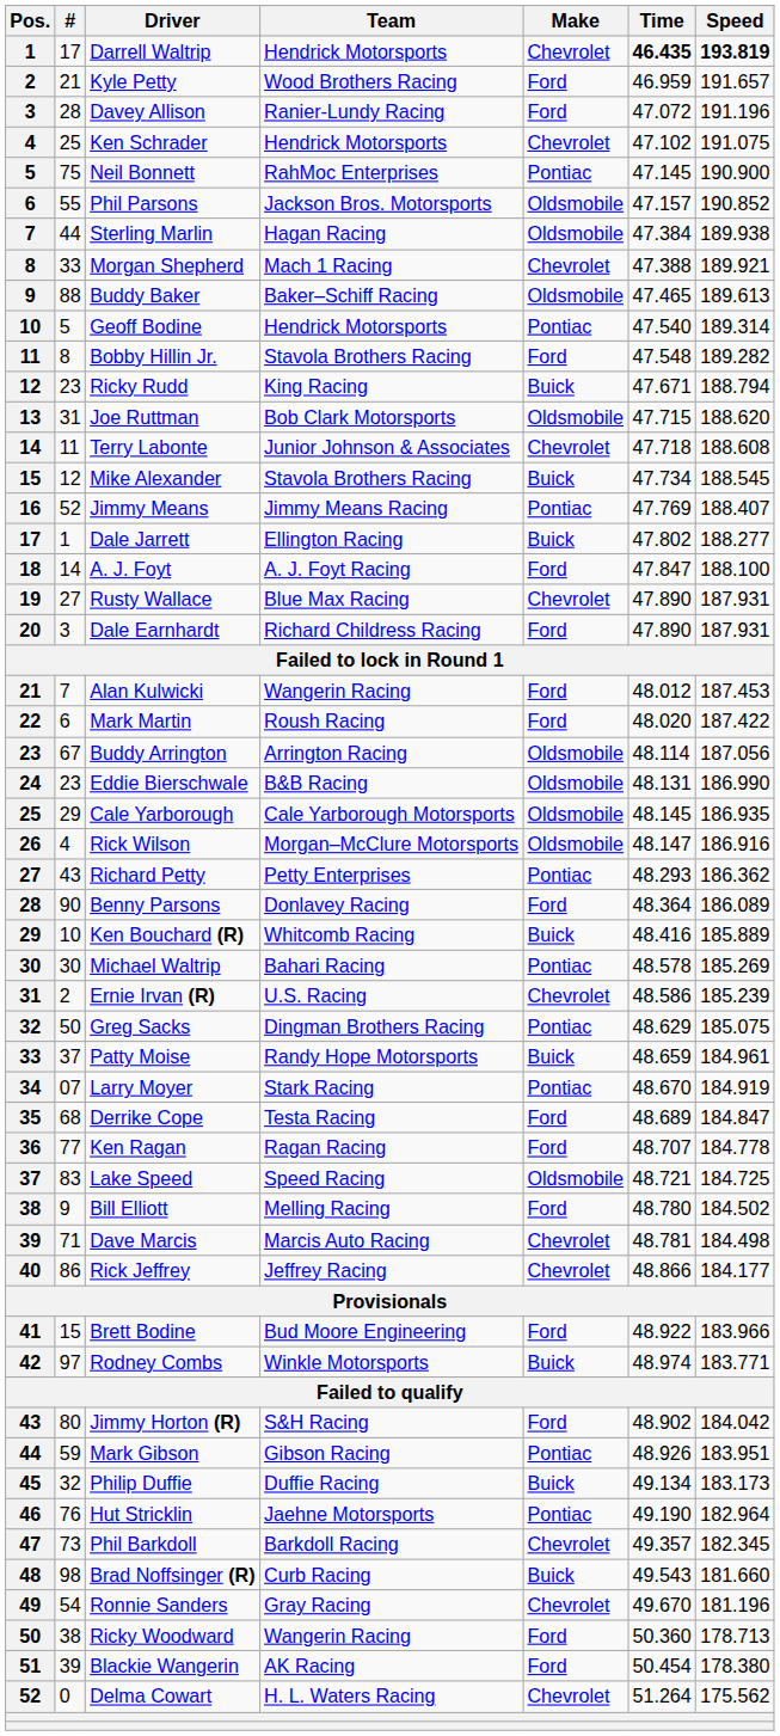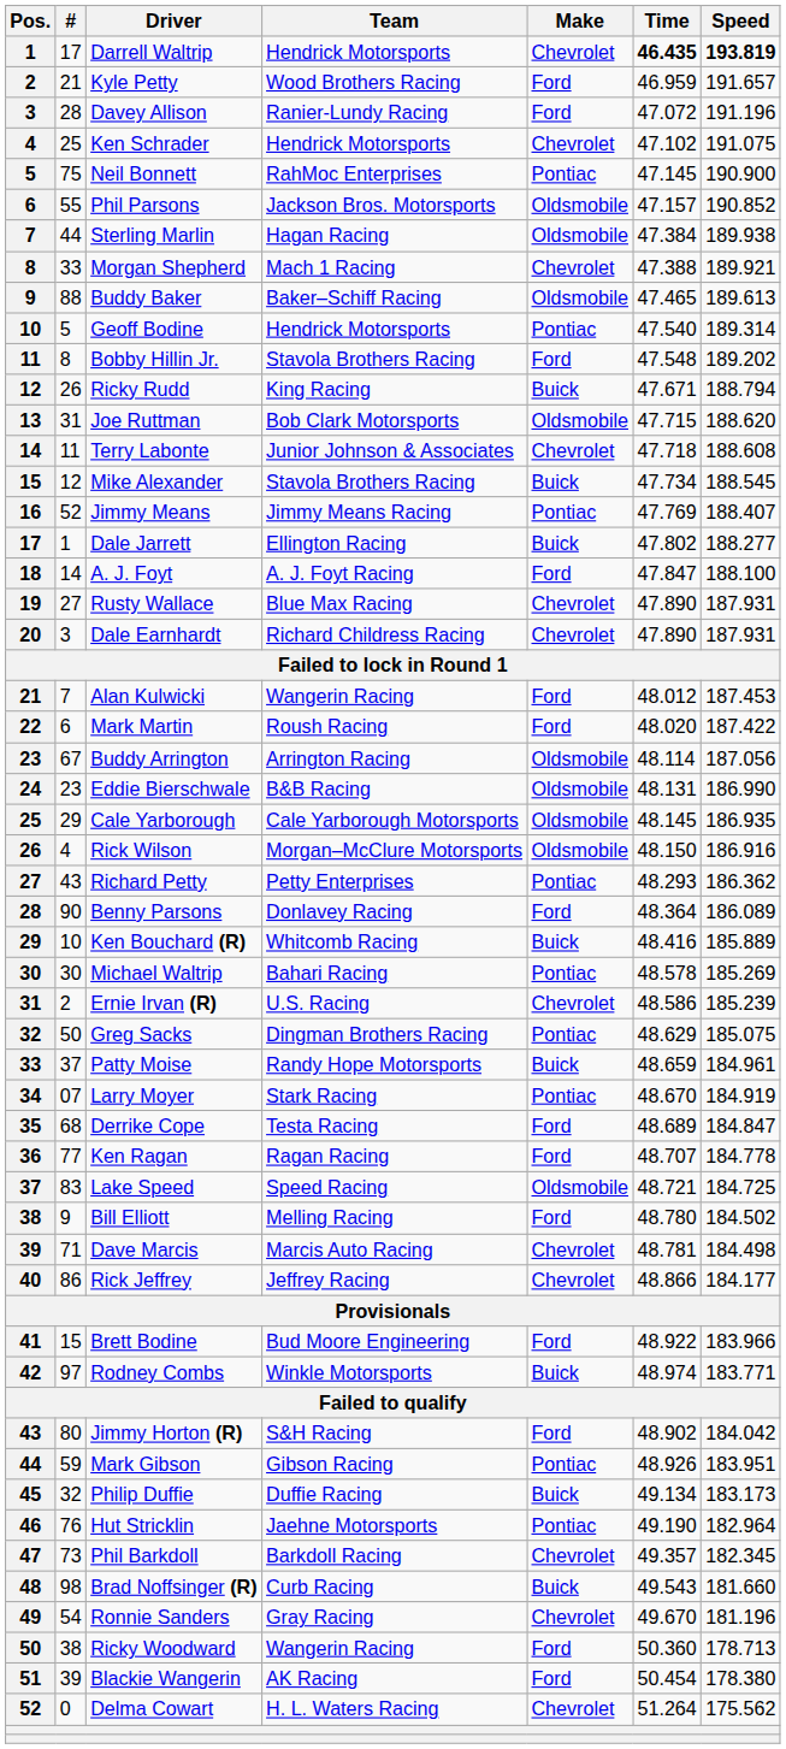Bobby Hillin Jr. | Speed: 189.282 -> 189.202
Ricky Rudd | #: 23 -> 26
Dale Earnhardt | Make: Ford -> Chevrolet
Rick Wilson | Time: 48.147 -> 48.150
